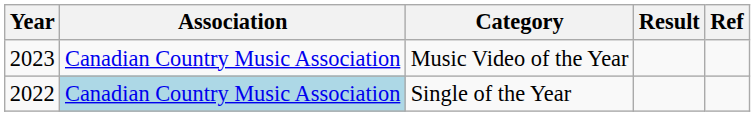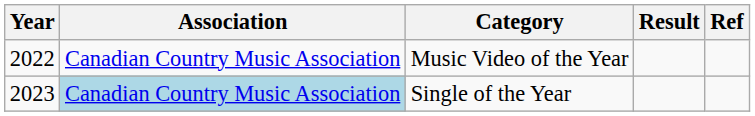Music Video of the Year | Year: 2023 -> 2022
Single of the Year | Year: 2022 -> 2023
